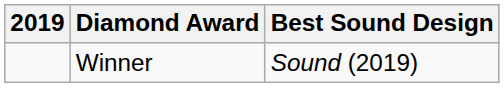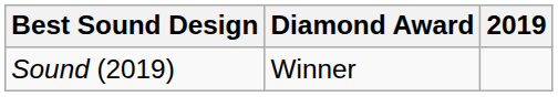columns swapped: 2019 <-> Best Sound Design
